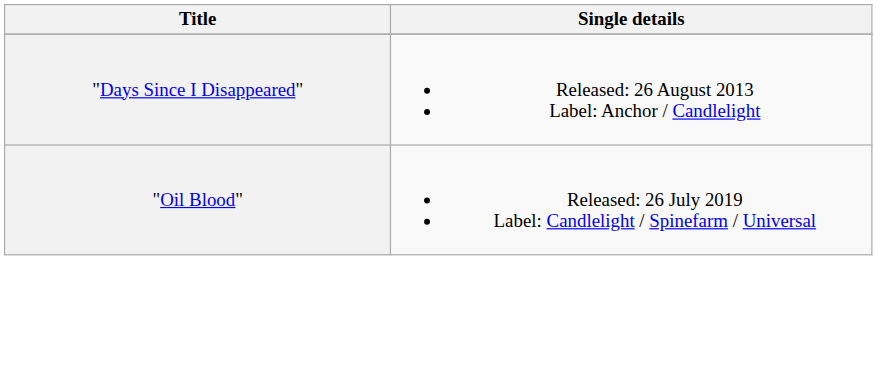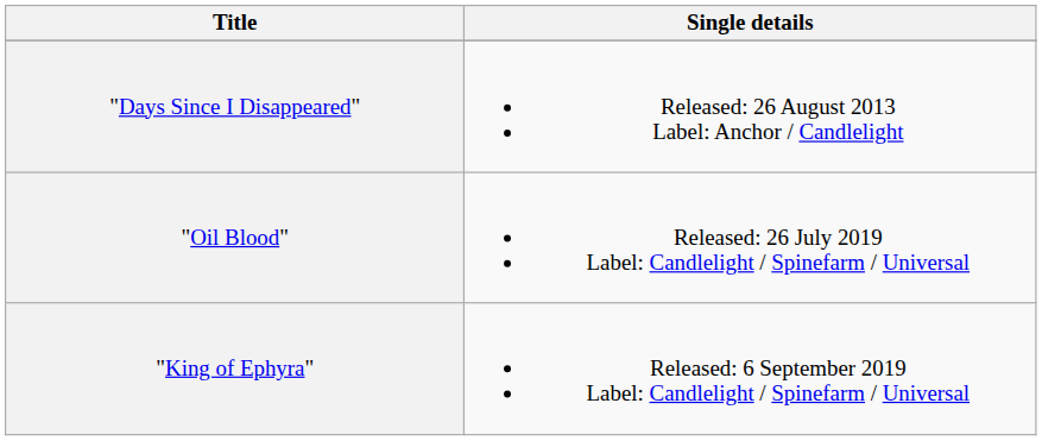+ row: "King of Ephyra" | Released: 6 September 2019 Label: Candlelight / Spinefarm / Universal
